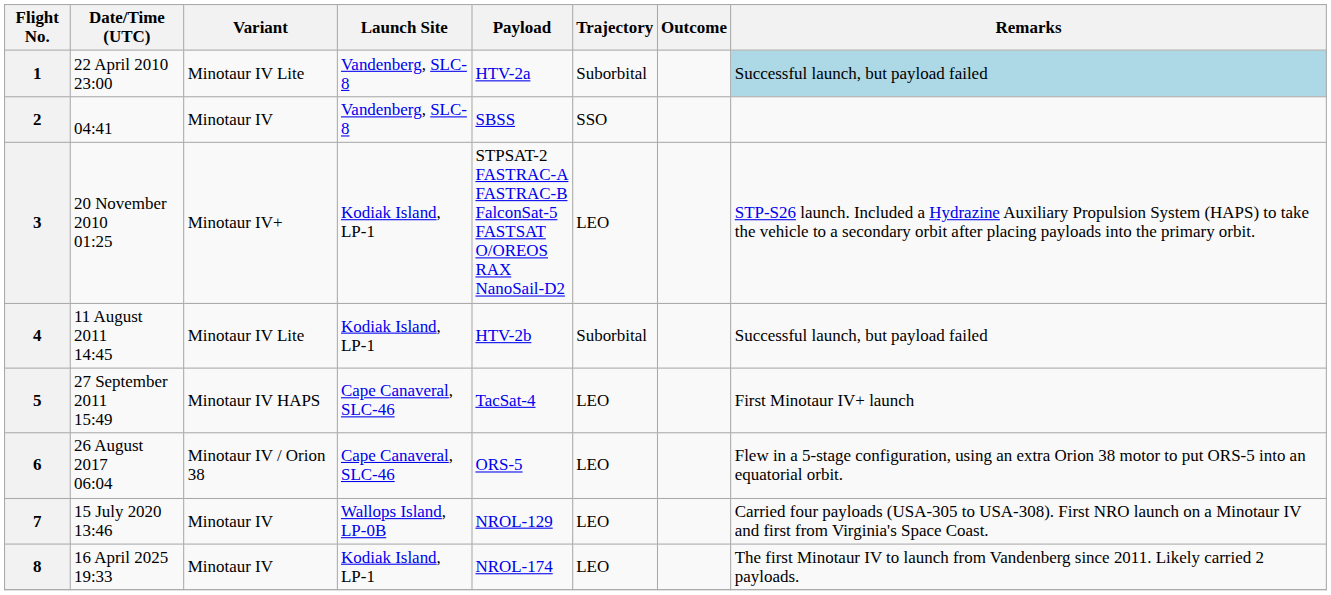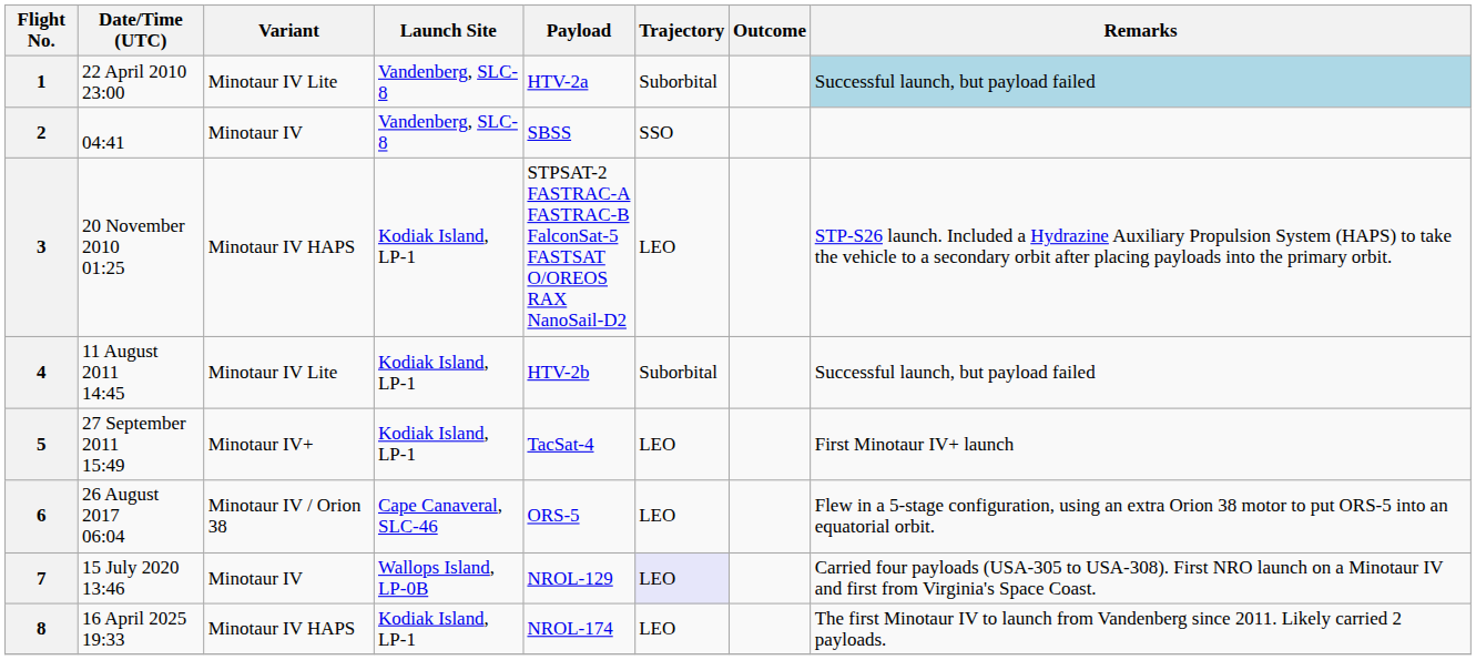3 | Variant: Minotaur IV+ -> Minotaur IV HAPS
5 | Variant: Minotaur IV HAPS -> Minotaur IV+
5 | Launch Site: Cape Canaveral, SLC-46 -> Kodiak Island, LP-1
7 | Trajectory: no background -> lavender background
8 | Variant: Minotaur IV -> Minotaur IV HAPS
